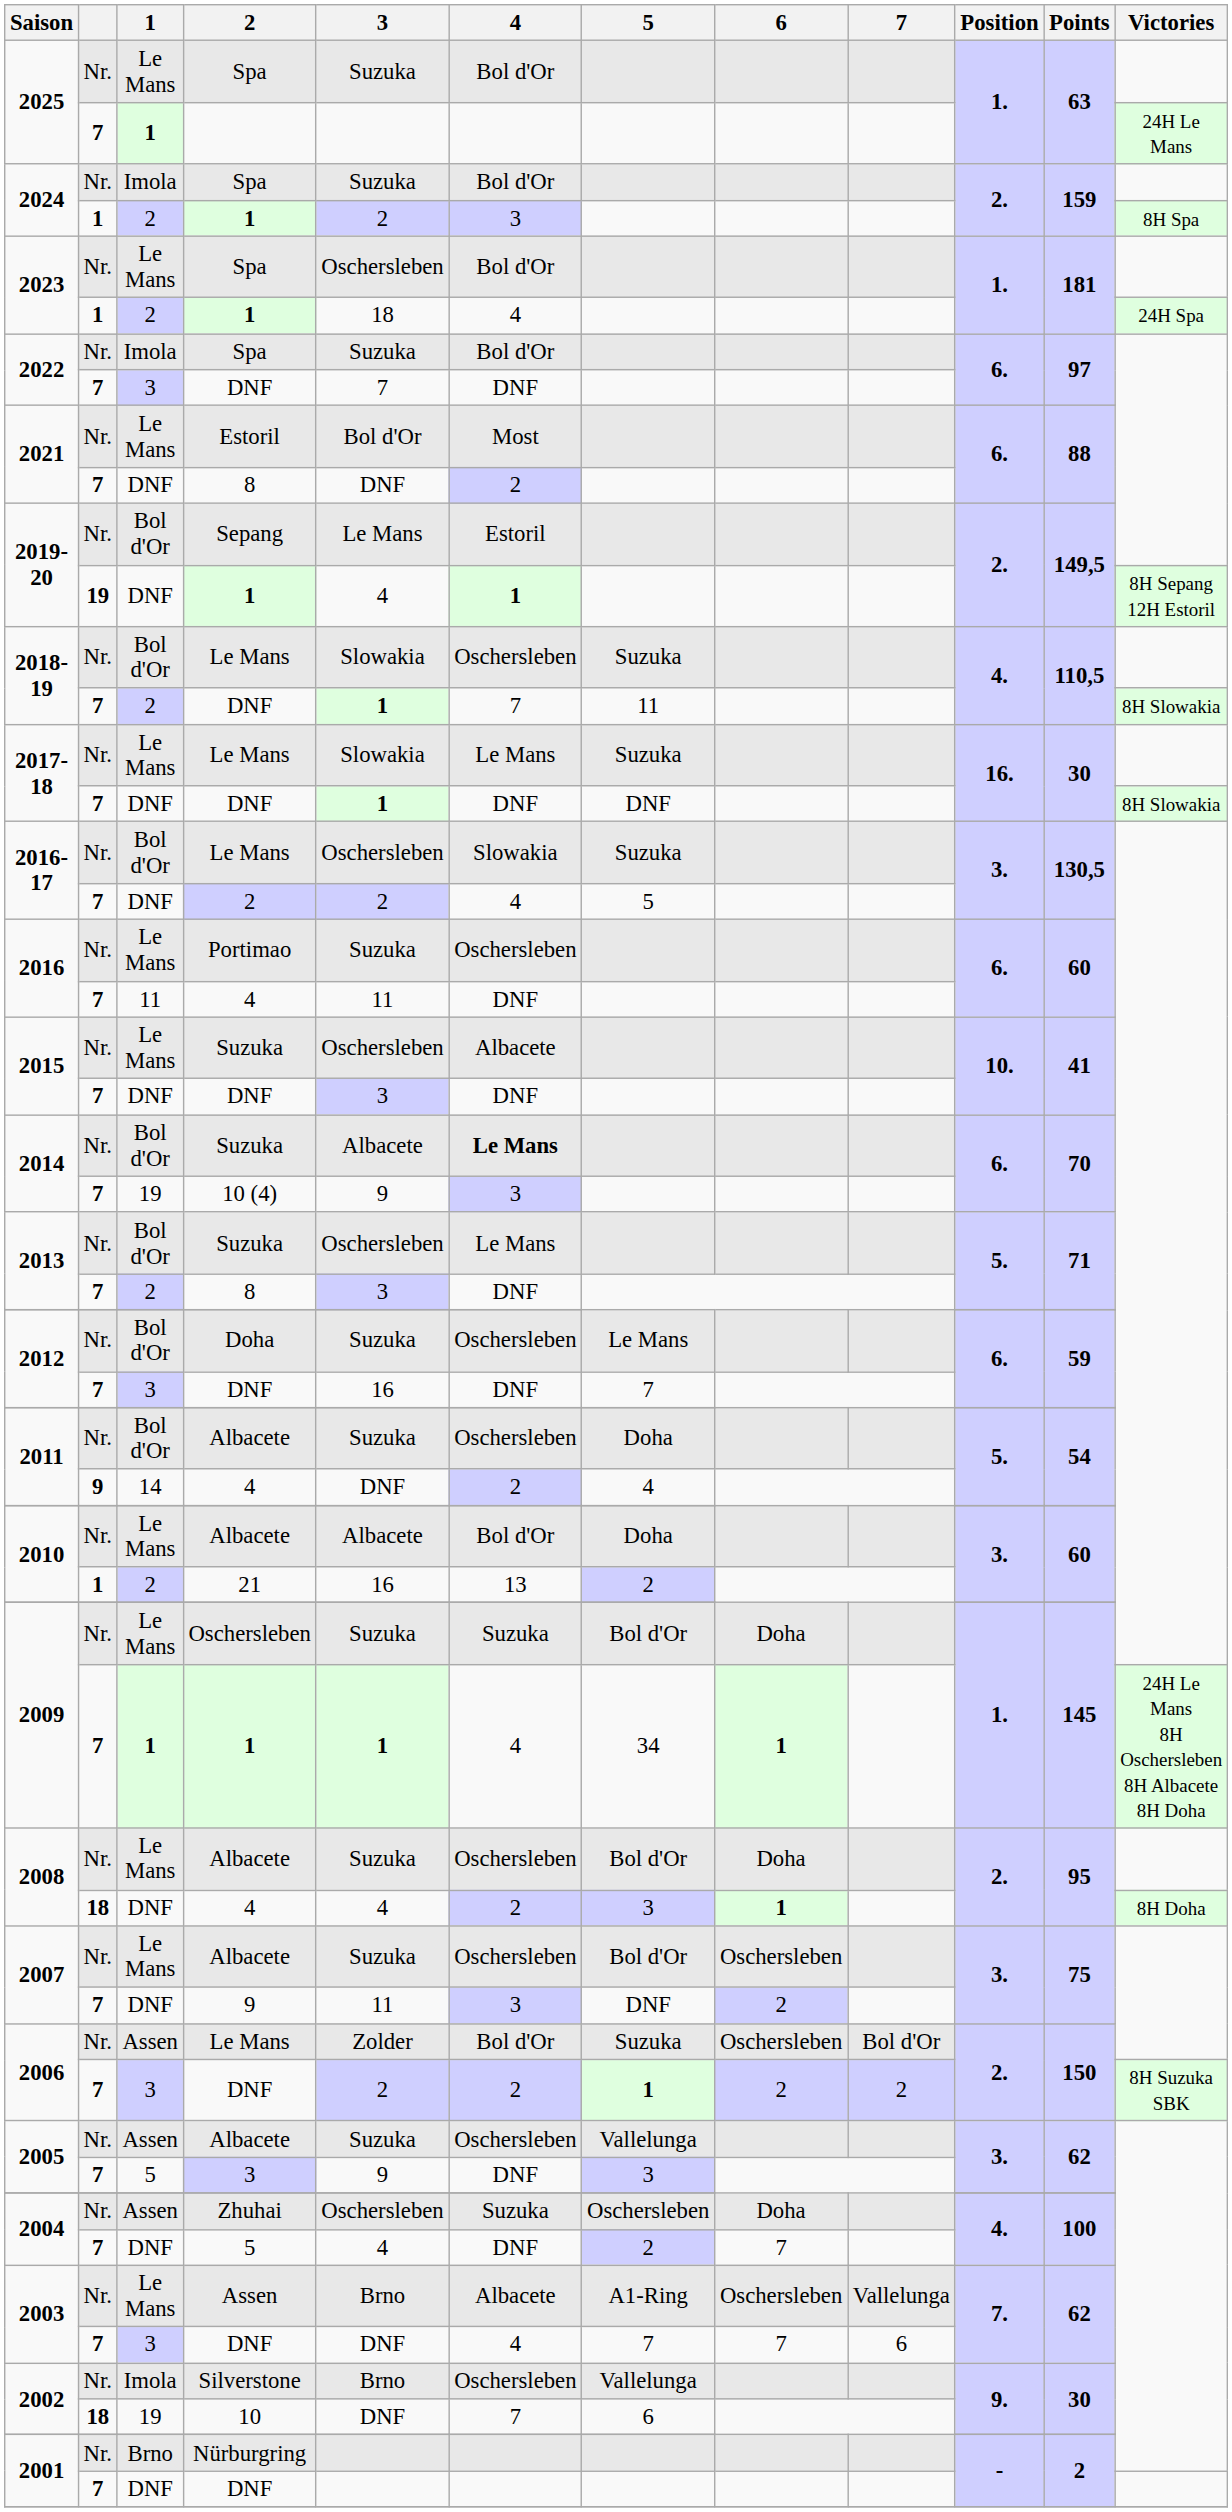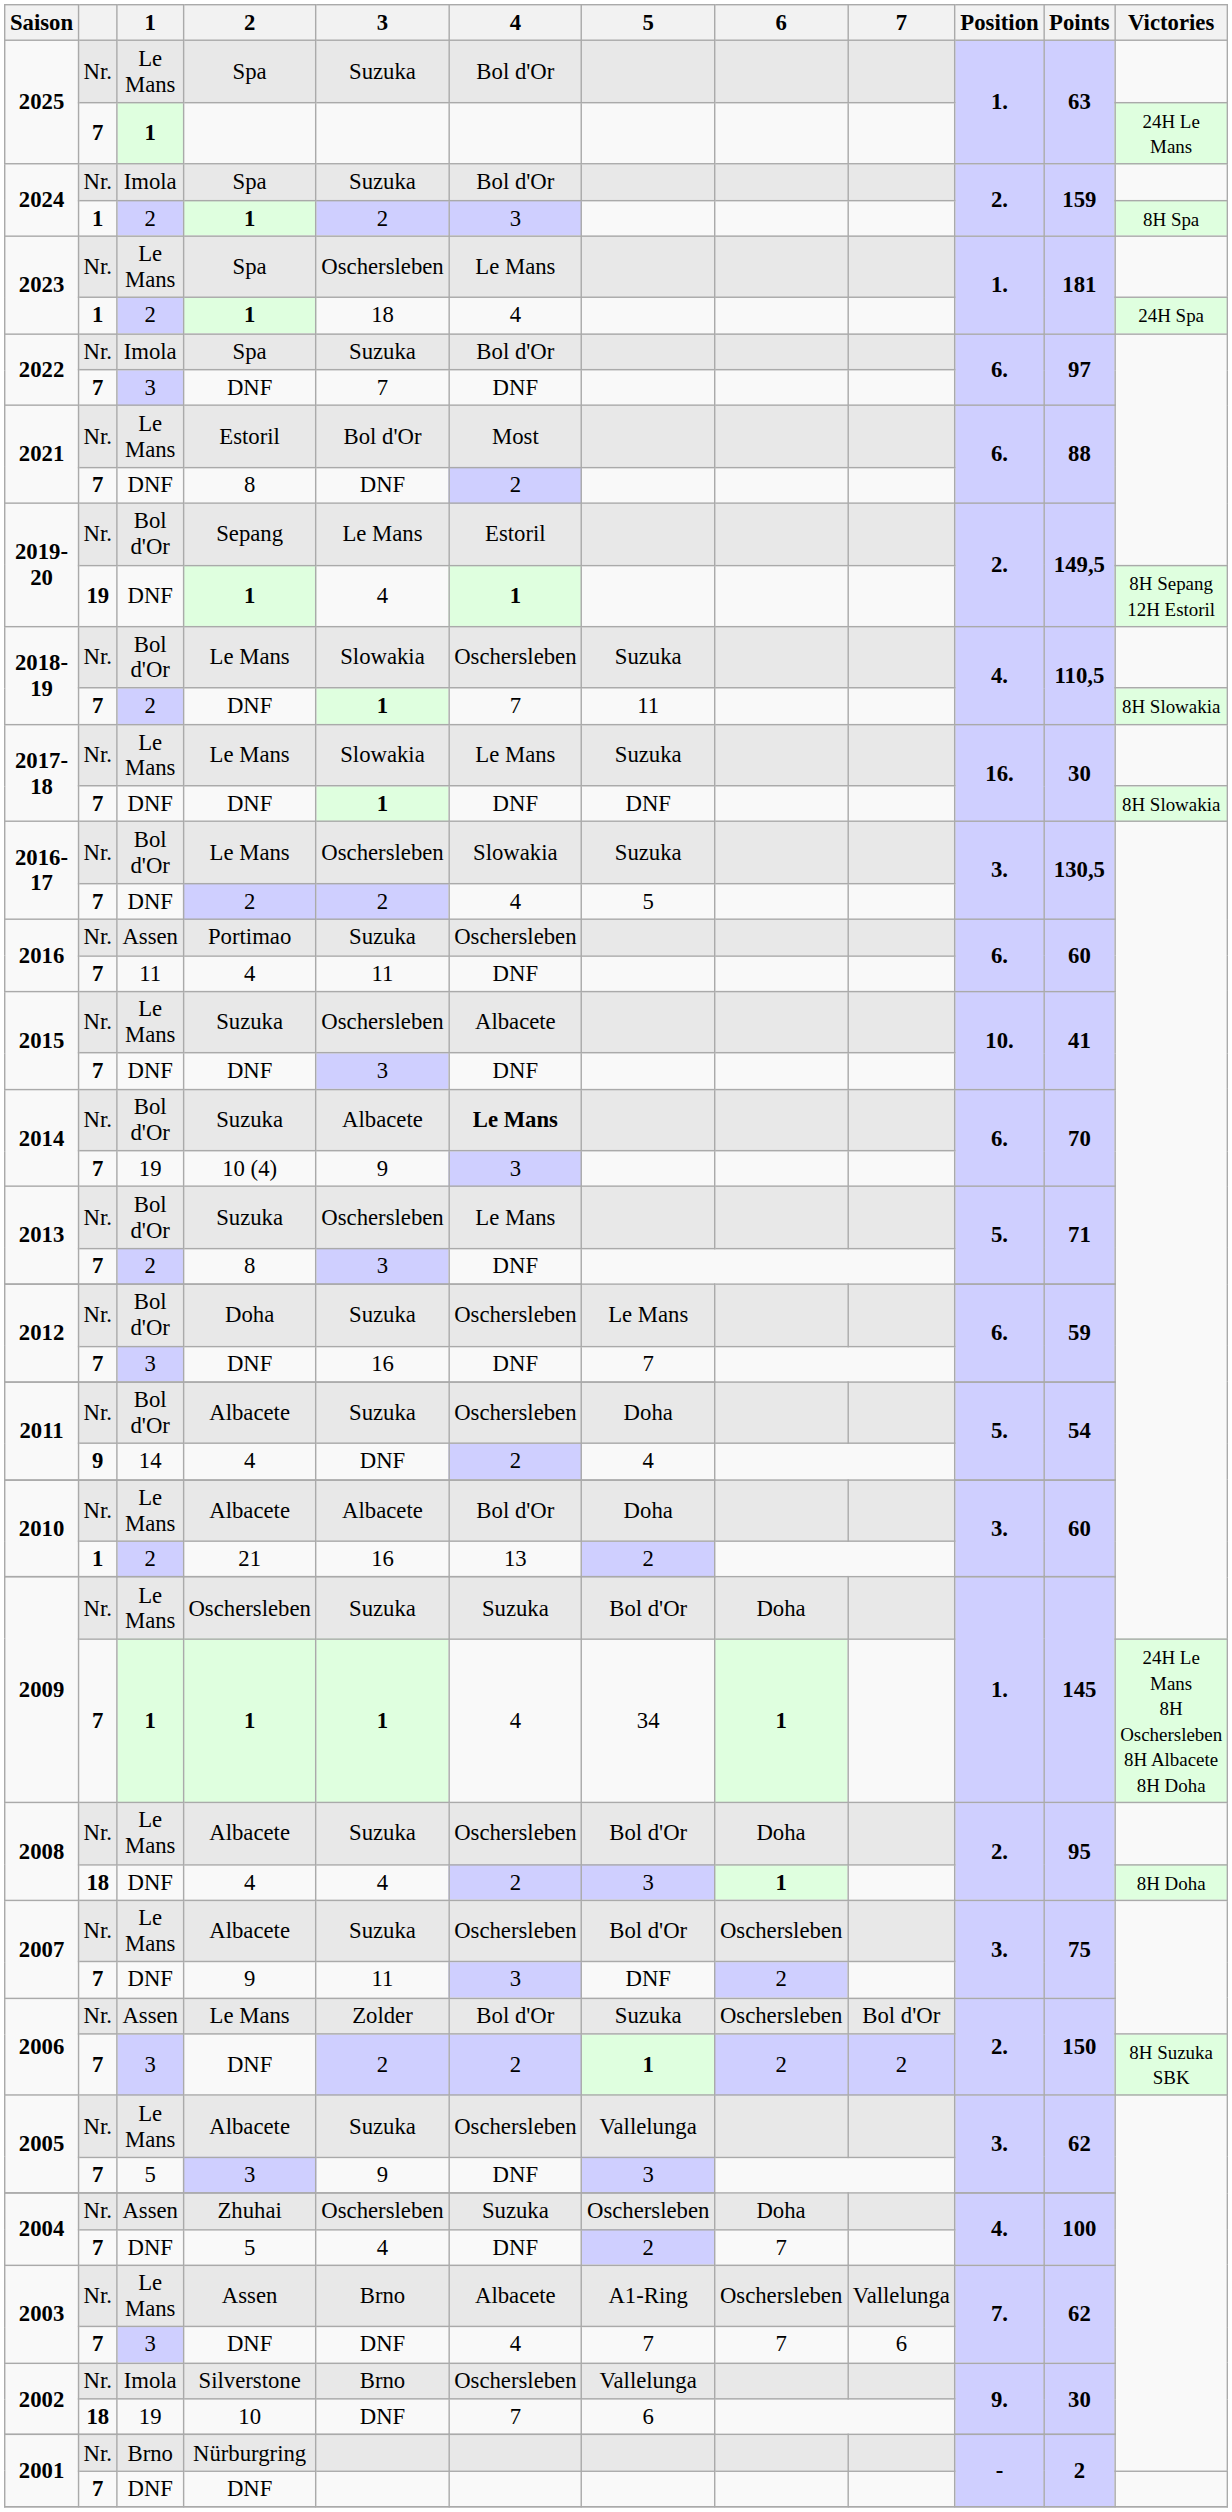2023 / Spa | 4: Bol d'Or -> Le Mans
2016 / Portimao | 1: Le Mans -> Assen
2005 / Albacete | 1: Assen -> Le Mans
